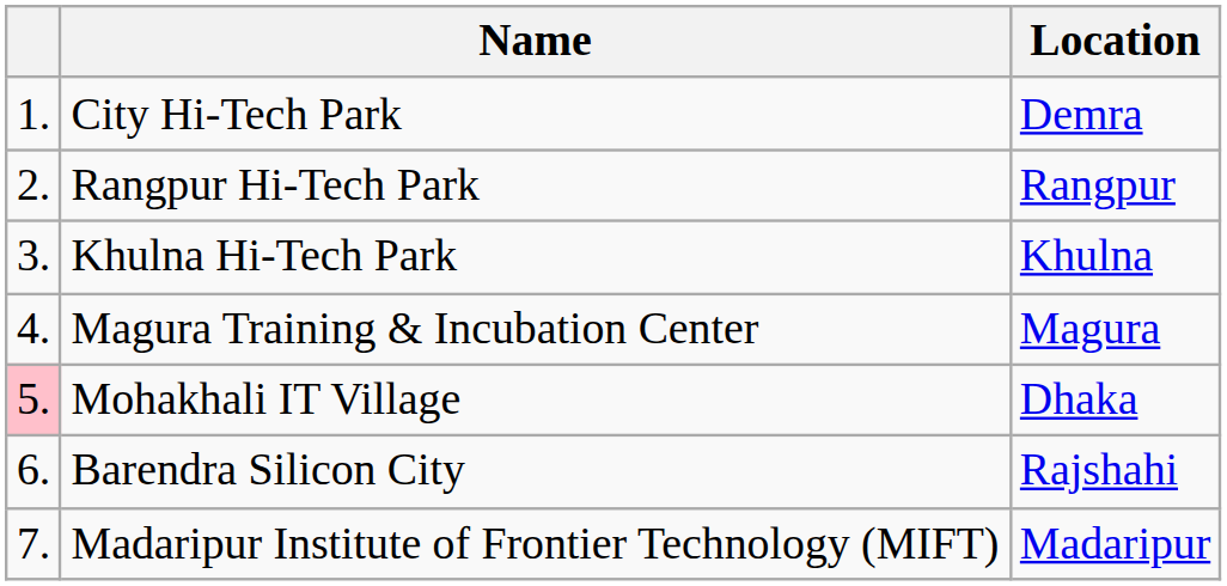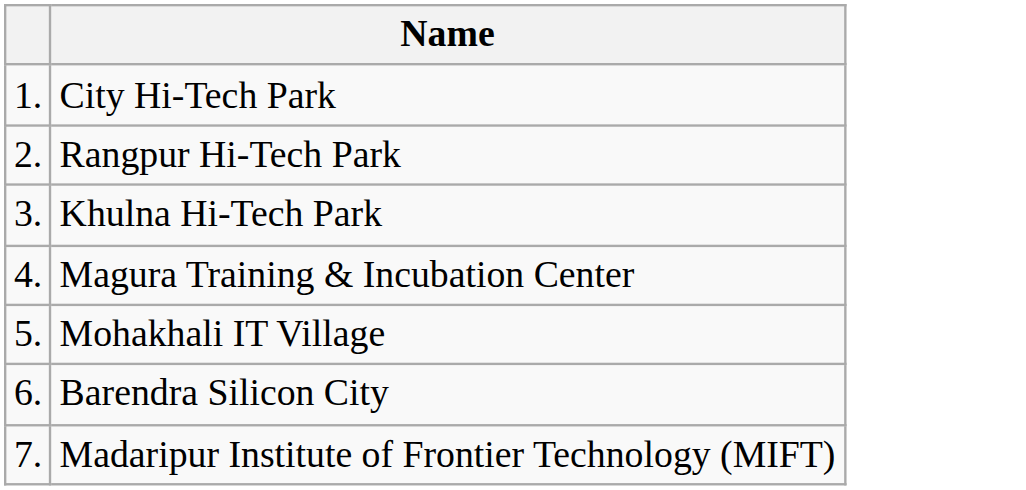- column: Location | Demra | Rangpur | Khulna | Magura | Dhaka | Rajshahi | Madaripur
Mohakhali IT Village | column 1: pink background -> no background
